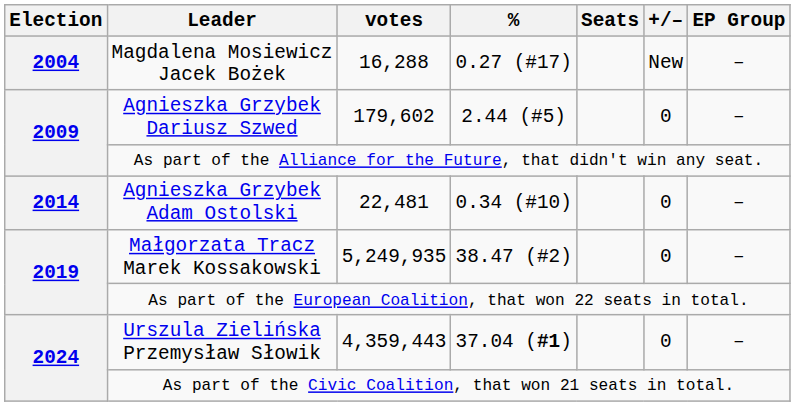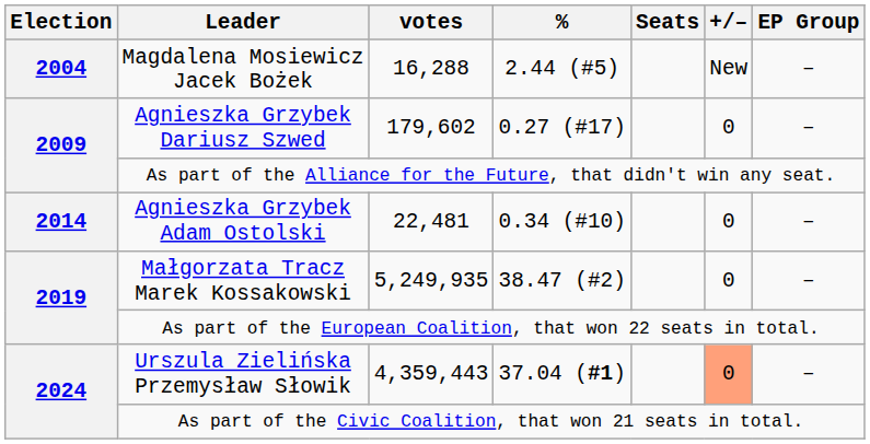Magdalena Mosiewicz Jacek Bożek | %: 0.27 (#17) -> 2.44 (#5)
Agnieszka Grzybek Dariusz Szwed | %: 2.44 (#5) -> 0.27 (#17)
Urszula Zielińska Przemysław Słowik | +/–: no background -> lightsalmon background
